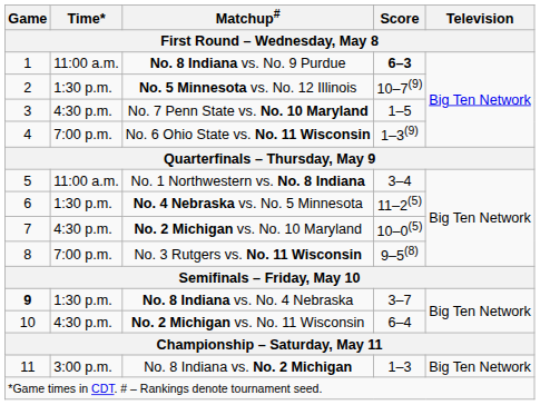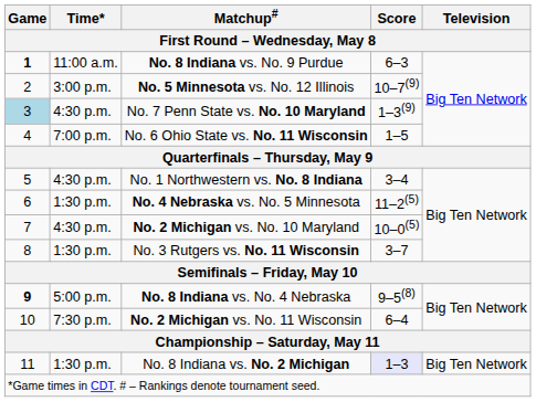No. 8 Indiana vs. No. 9 Purdue | Game: normal -> bold
No. 8 Indiana vs. No. 9 Purdue | Score: bold -> normal
No. 5 Minnesota vs. No. 12 Illinois | Time*: 1:30 p.m. -> 3:00 p.m.
No. 7 Penn State vs. No. 10 Maryland | Game: no background -> lightblue background
No. 7 Penn State vs. No. 10 Maryland | Score: 1–5 -> 1–3(9)
No. 6 Ohio State vs. No. 11 Wisconsin | Score: 1–3(9) -> 1–5
No. 1 Northwestern vs. No. 8 Indiana | Time*: 11:00 a.m. -> 4:30 p.m.
No. 3 Rutgers vs. No. 11 Wisconsin | Time*: 7:00 p.m. -> 1:30 p.m.
No. 3 Rutgers vs. No. 11 Wisconsin | Score: 9–5(8) -> 3–7
No. 8 Indiana vs. No. 4 Nebraska | Time*: 1:30 p.m. -> 5:00 p.m.
No. 8 Indiana vs. No. 4 Nebraska | Score: 3–7 -> 9–5(8)
No. 2 Michigan vs. No. 11 Wisconsin | Time*: 4:30 p.m. -> 7:30 p.m.
No. 8 Indiana vs. No. 2 Michigan | Time*: 3:00 p.m. -> 1:30 p.m.
No. 8 Indiana vs. No. 2 Michigan | Score: no background -> lavender background
